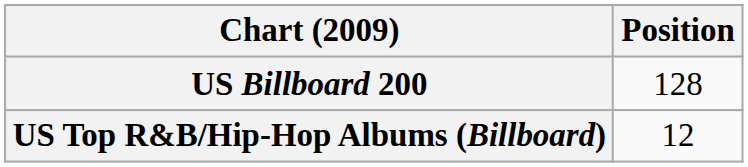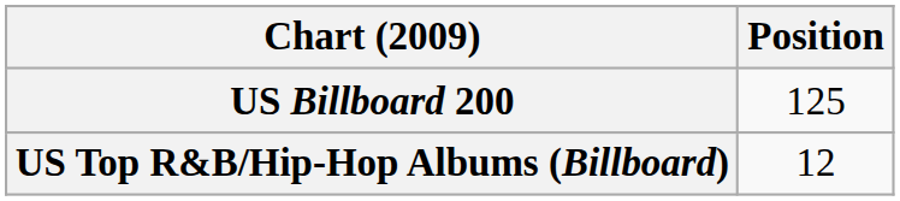US Billboard 200 | Position: 128 -> 125
